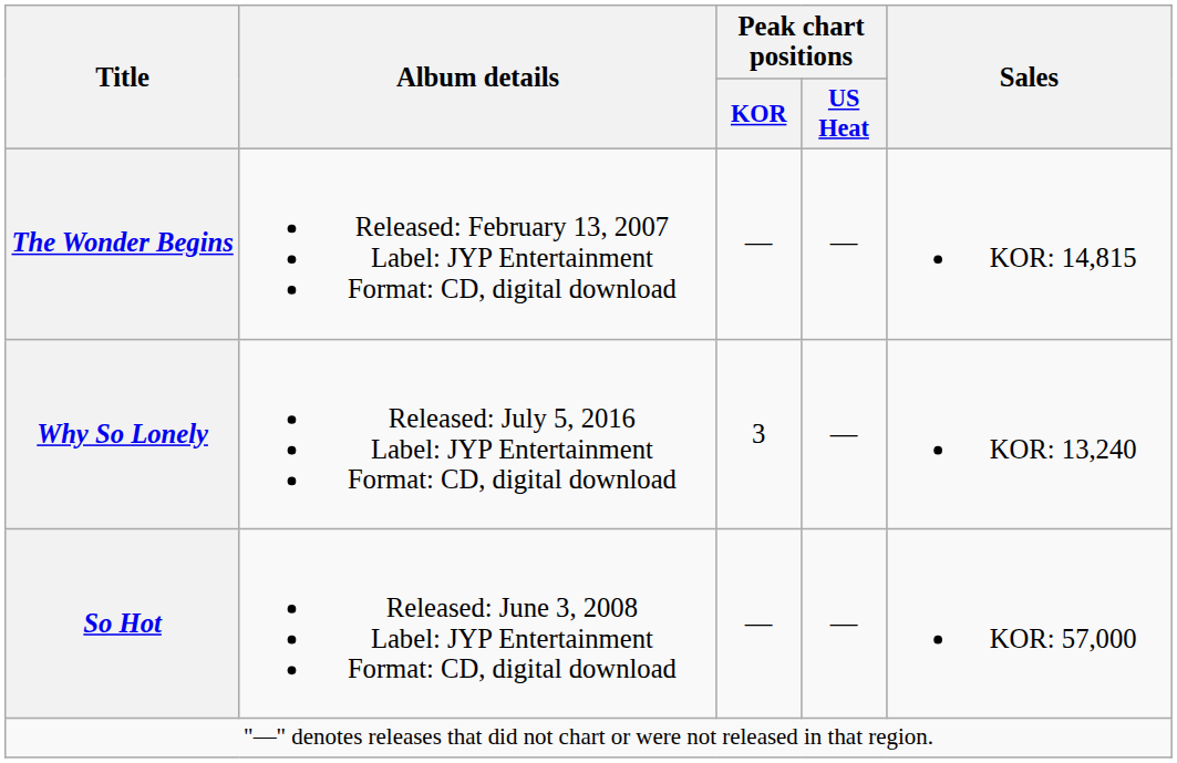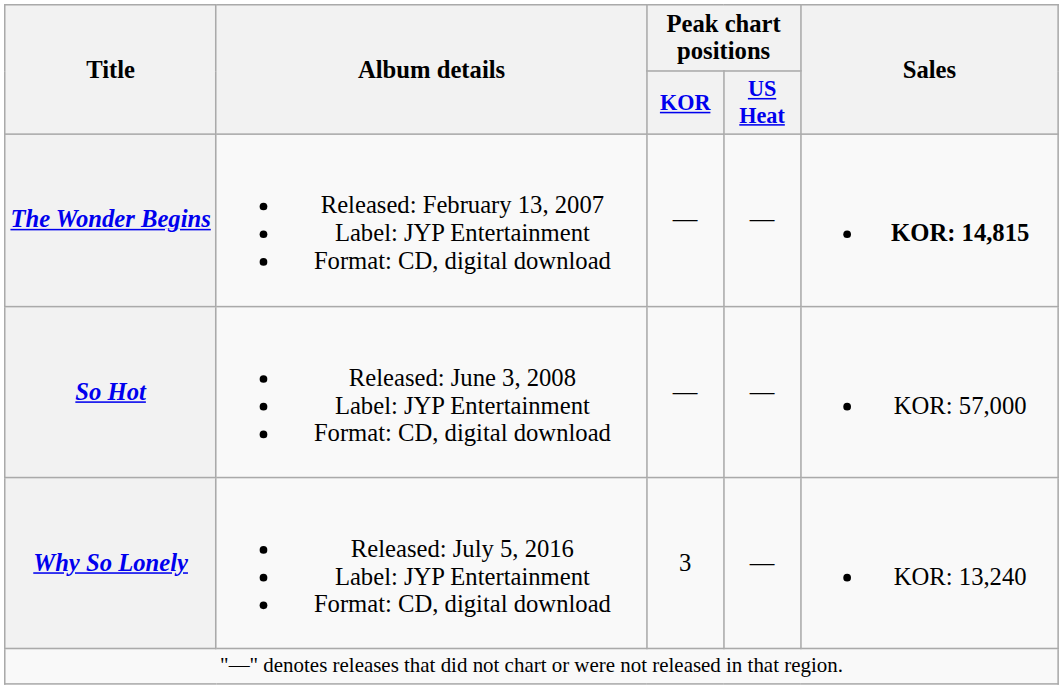The Wonder Begins | Sales: normal -> bold
rows swapped: So Hot <-> Why So Lonely
